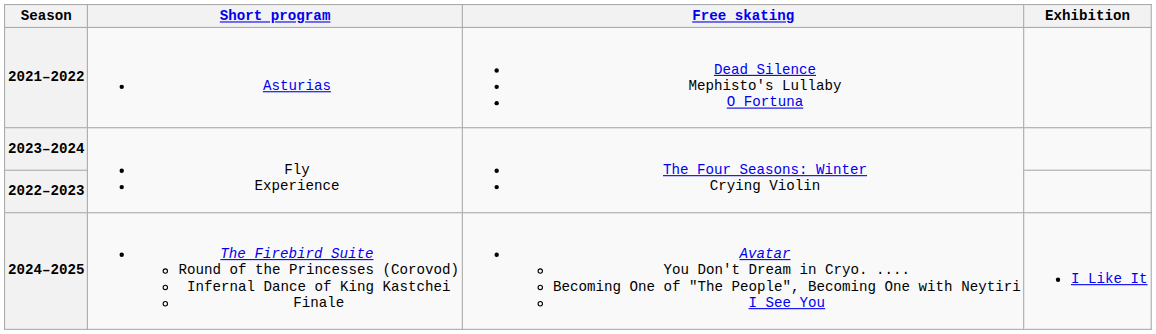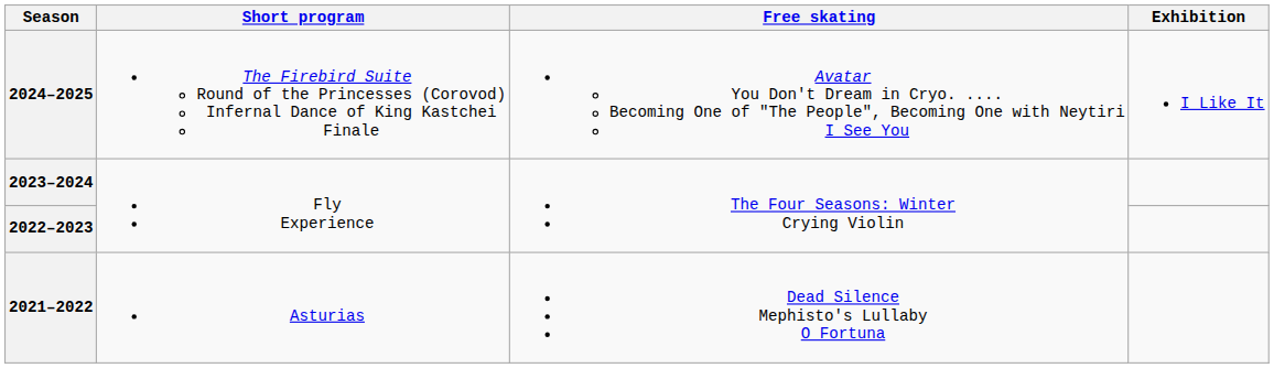rows swapped: 2024–2025 <-> 2021–2022
